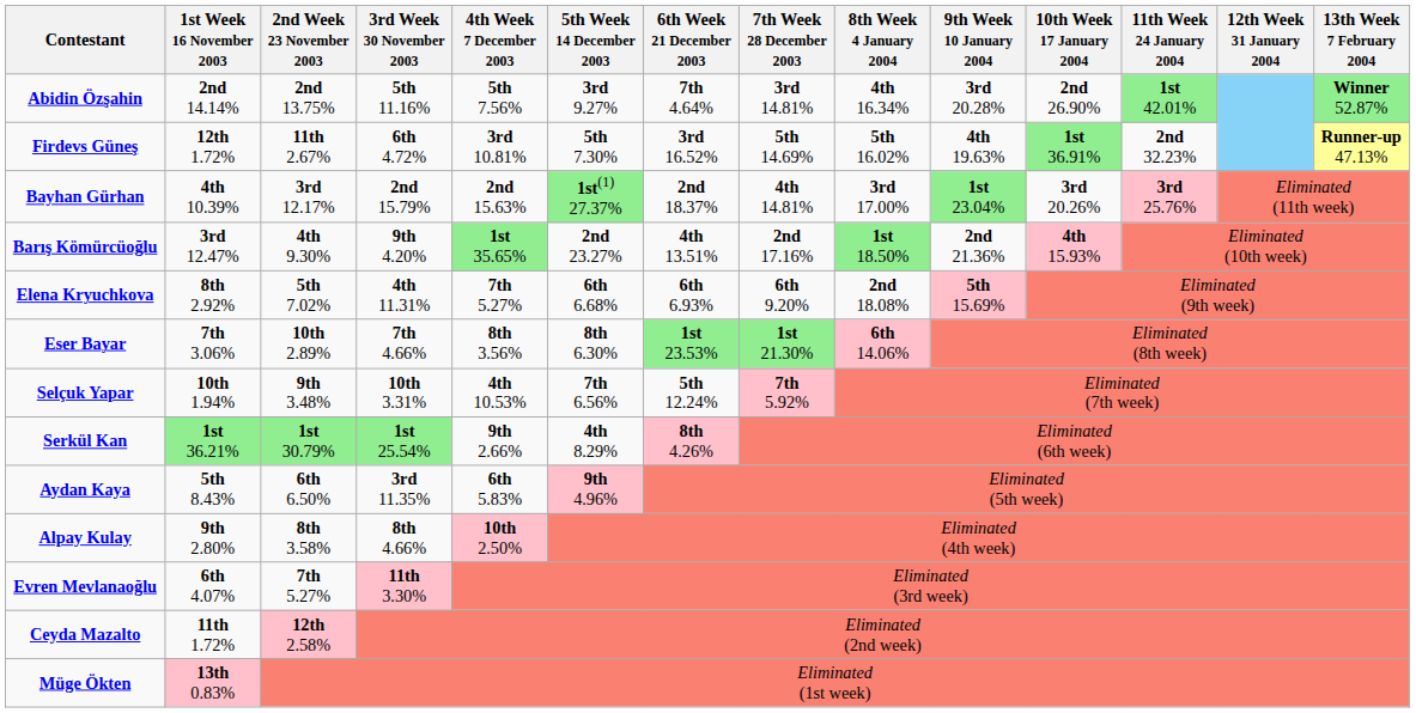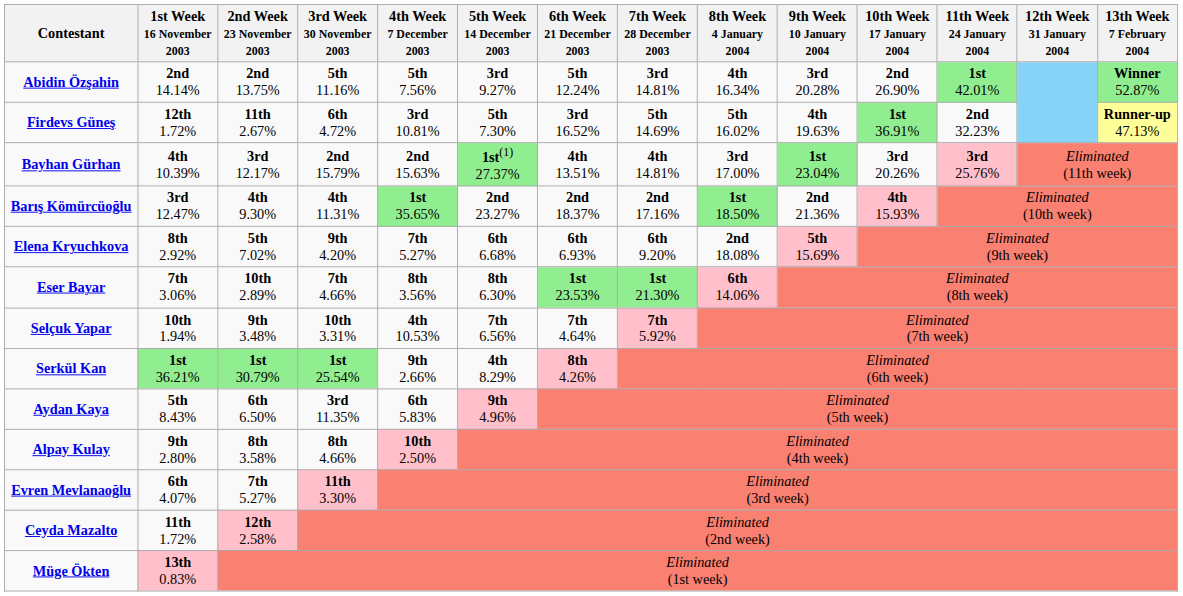Abidin Özşahin | 6th Week 21 December 2003: 7th 4.64% -> 5th 12.24%
Bayhan Gürhan | 6th Week 21 December 2003: 2nd 18.37% -> 4th 13.51%
Barış Kömürcüoğlu | 3rd Week 30 November 2003: 9th 4.20% -> 4th 11.31%
Barış Kömürcüoğlu | 6th Week 21 December 2003: 4th 13.51% -> 2nd 18.37%
Elena Kryuchkova | 3rd Week 30 November 2003: 4th 11.31% -> 9th 4.20%
Selçuk Yapar | 6th Week 21 December 2003: 5th 12.24% -> 7th 4.64%
